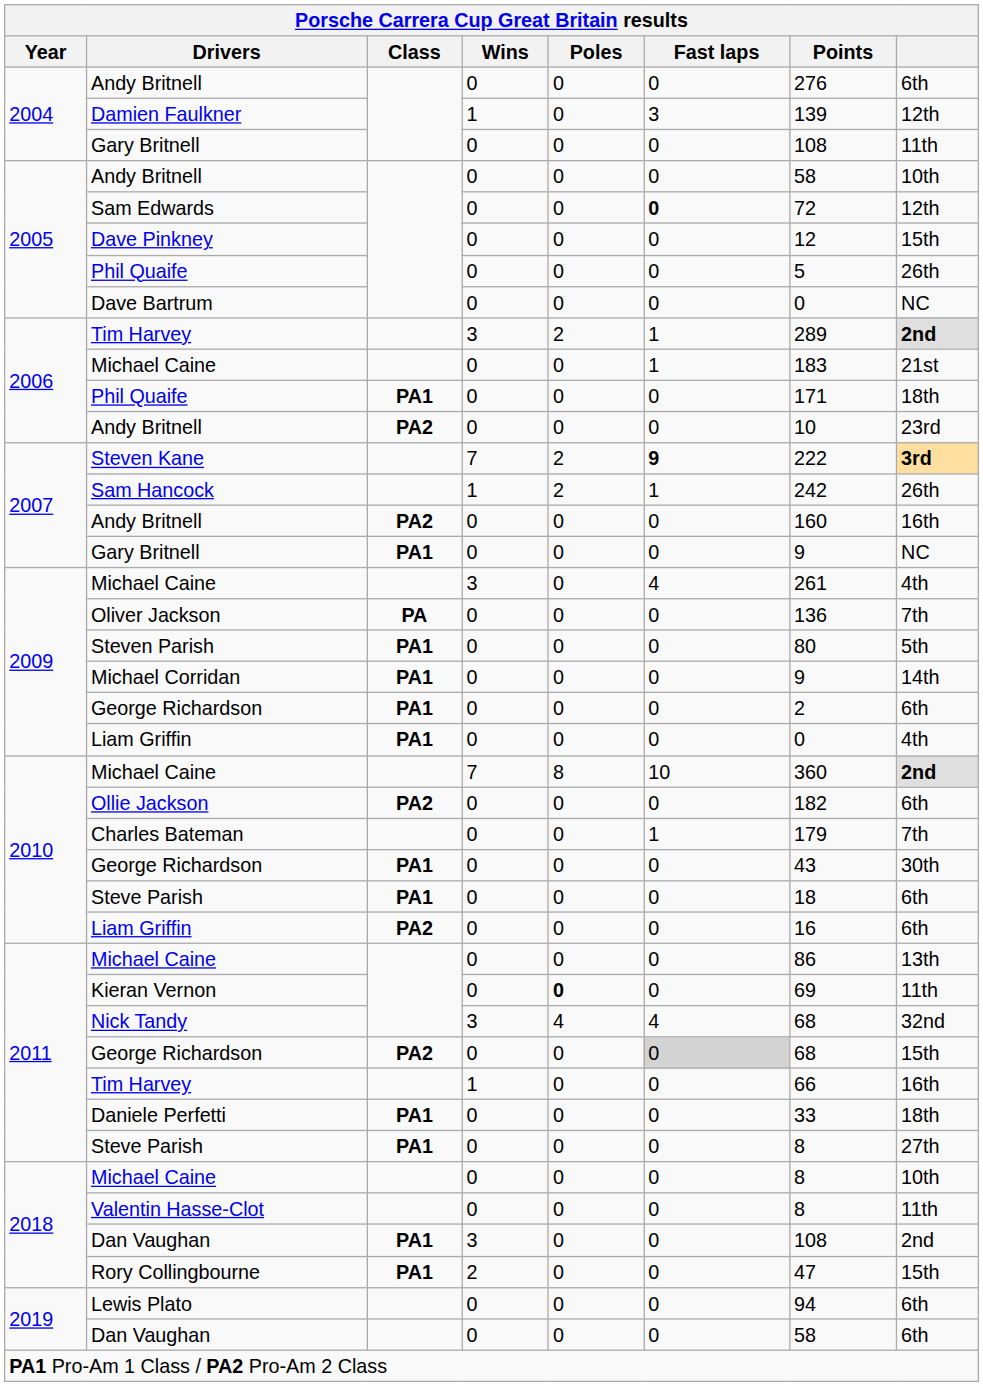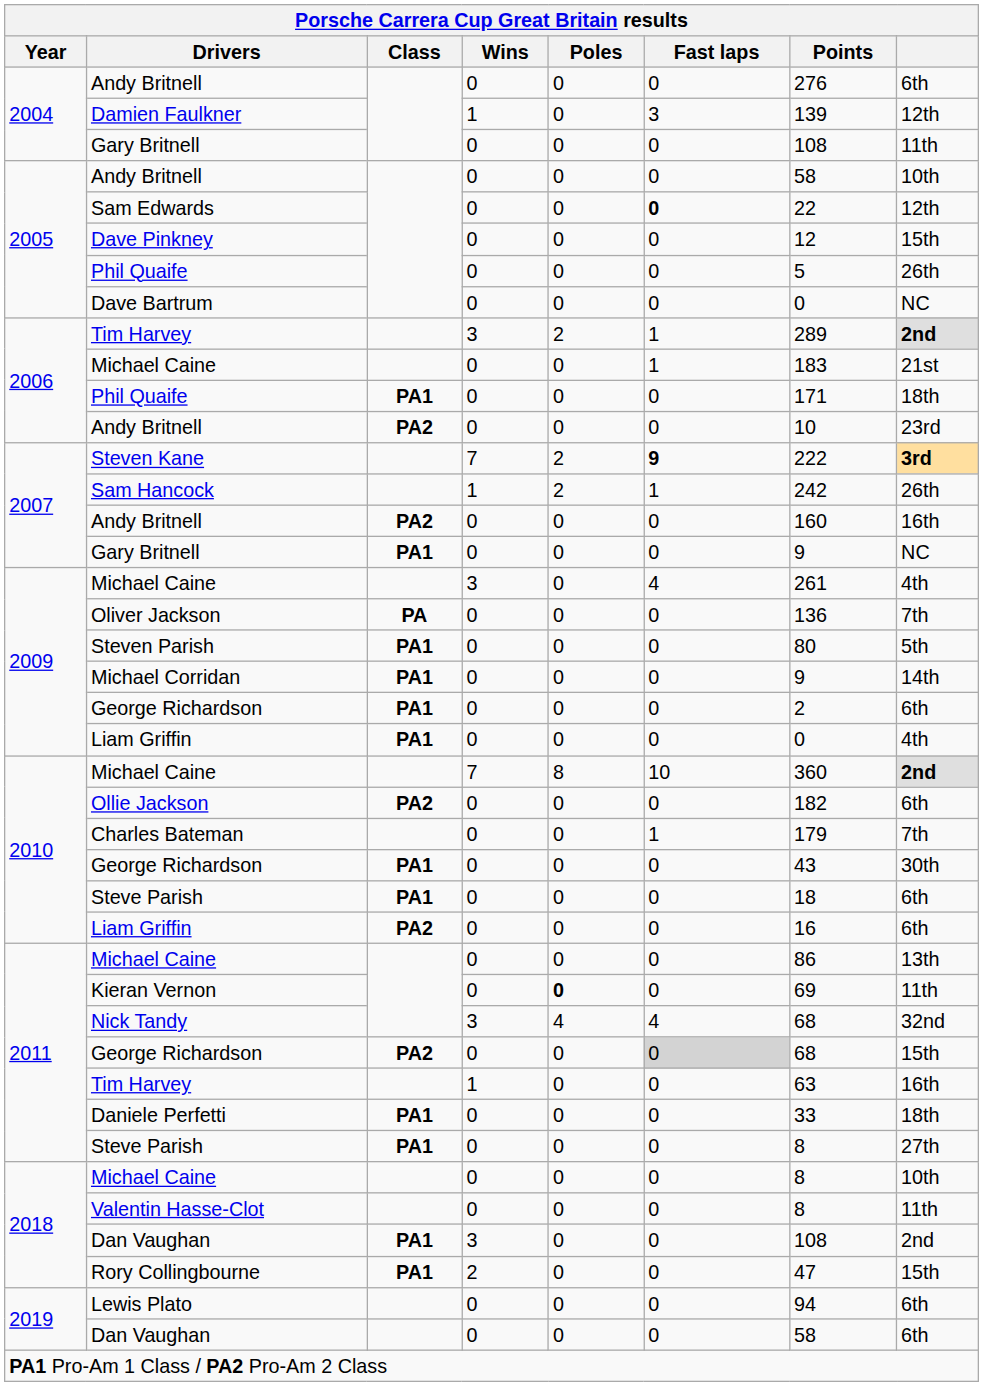Sam Edwards | Points: 72 -> 22
2011 / Tim Harvey | Points: 66 -> 63
